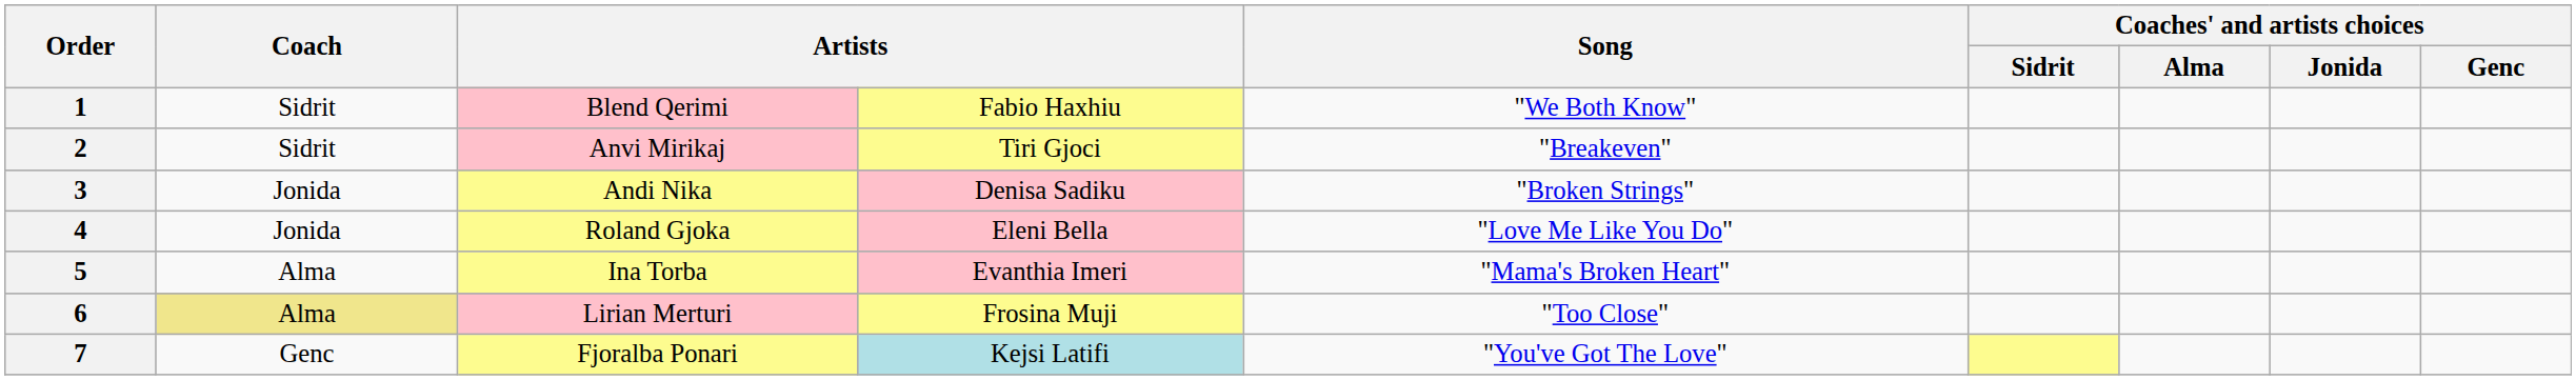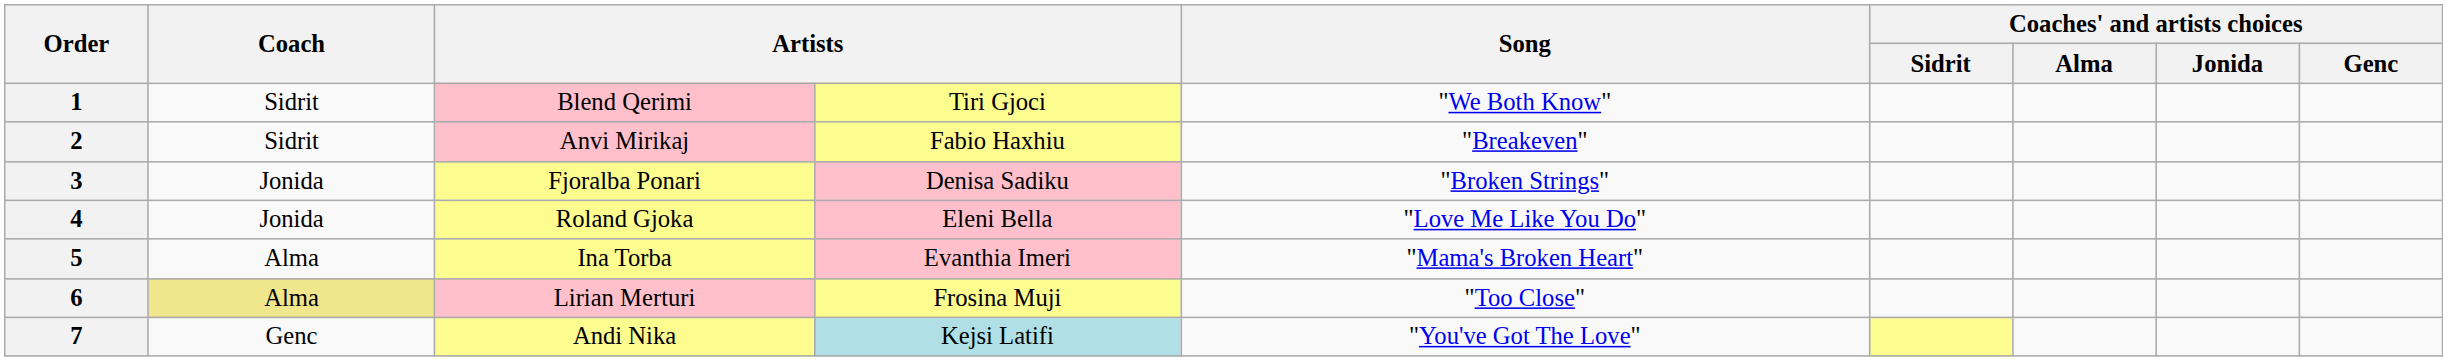1 | column 4: Fabio Haxhiu -> Tiri Gjoci
2 | column 4: Tiri Gjoci -> Fabio Haxhiu
3 | column 3: Andi Nika -> Fjoralba Ponari
7 | column 3: Fjoralba Ponari -> Andi Nika
